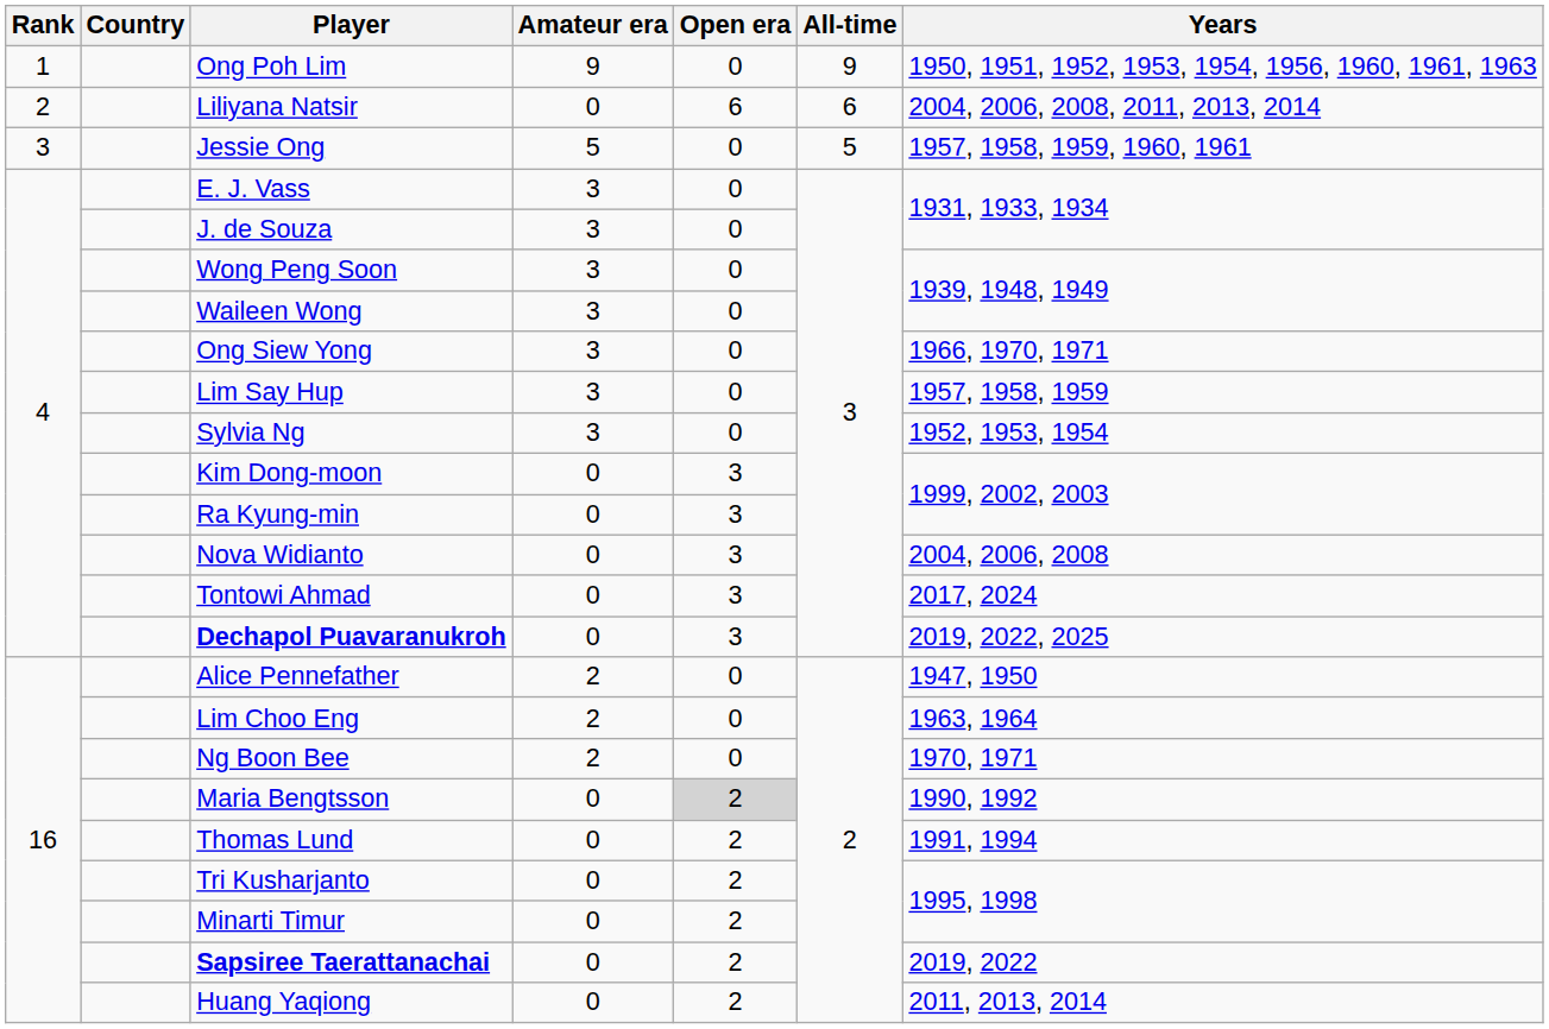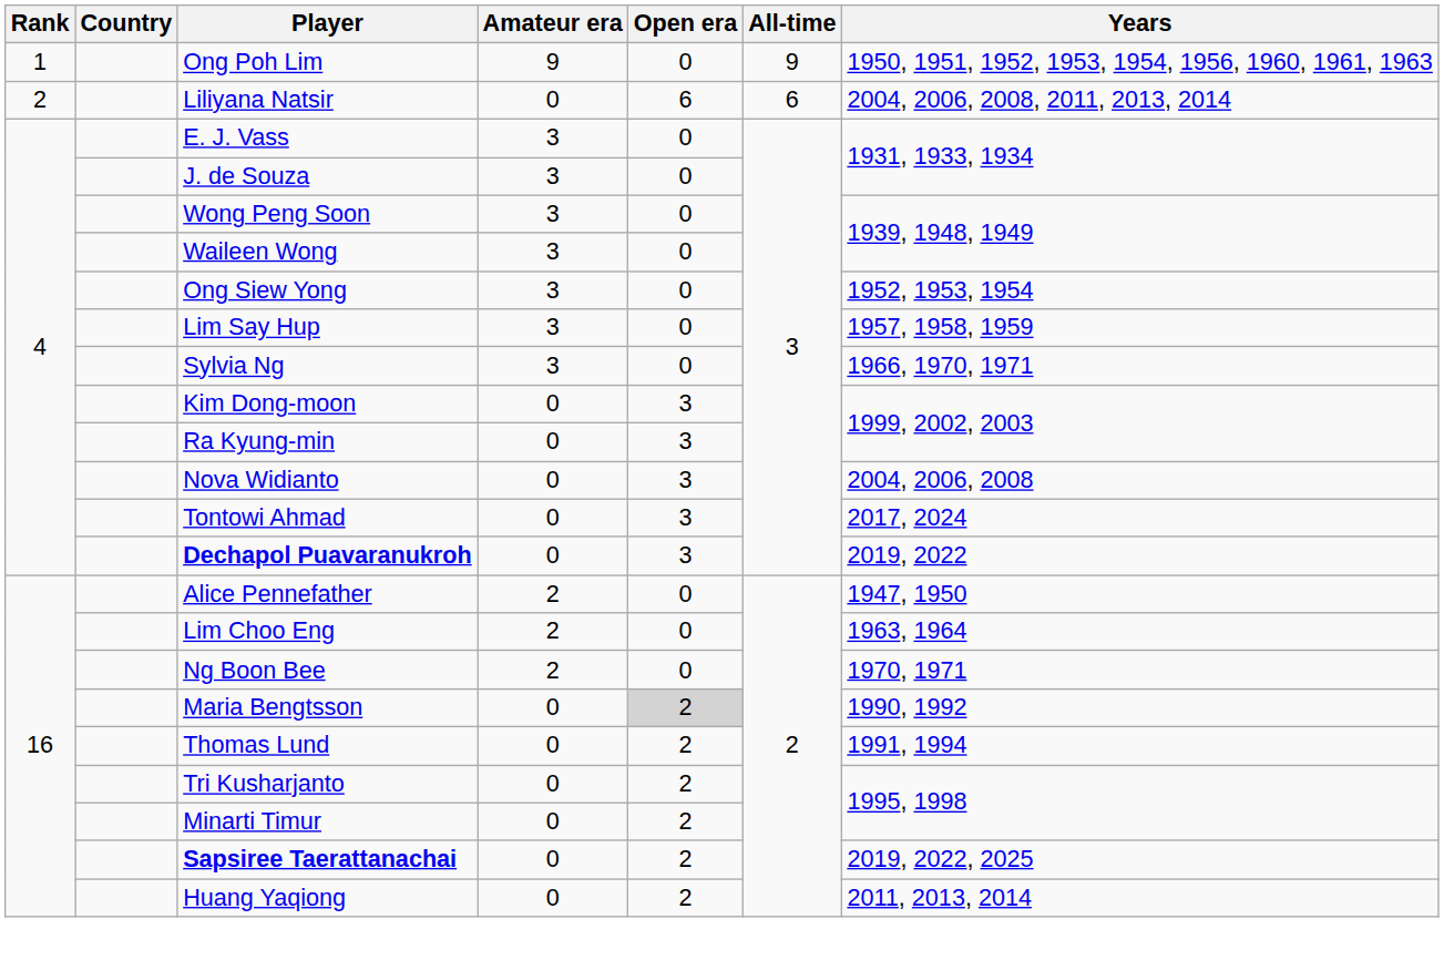- row: 3 | Jessie Ong | 5 | 0 | 5 | 1957, 1958, 1959, 1960, 1961
Ong Siew Yong | Years: 1966, 1970, 1971 -> 1952, 1953, 1954
Sylvia Ng | Years: 1952, 1953, 1954 -> 1966, 1970, 1971
Dechapol Puavaranukroh | Years: 2019, 2022, 2025 -> 2019, 2022
Sapsiree Taerattanachai | Years: 2019, 2022 -> 2019, 2022, 2025
